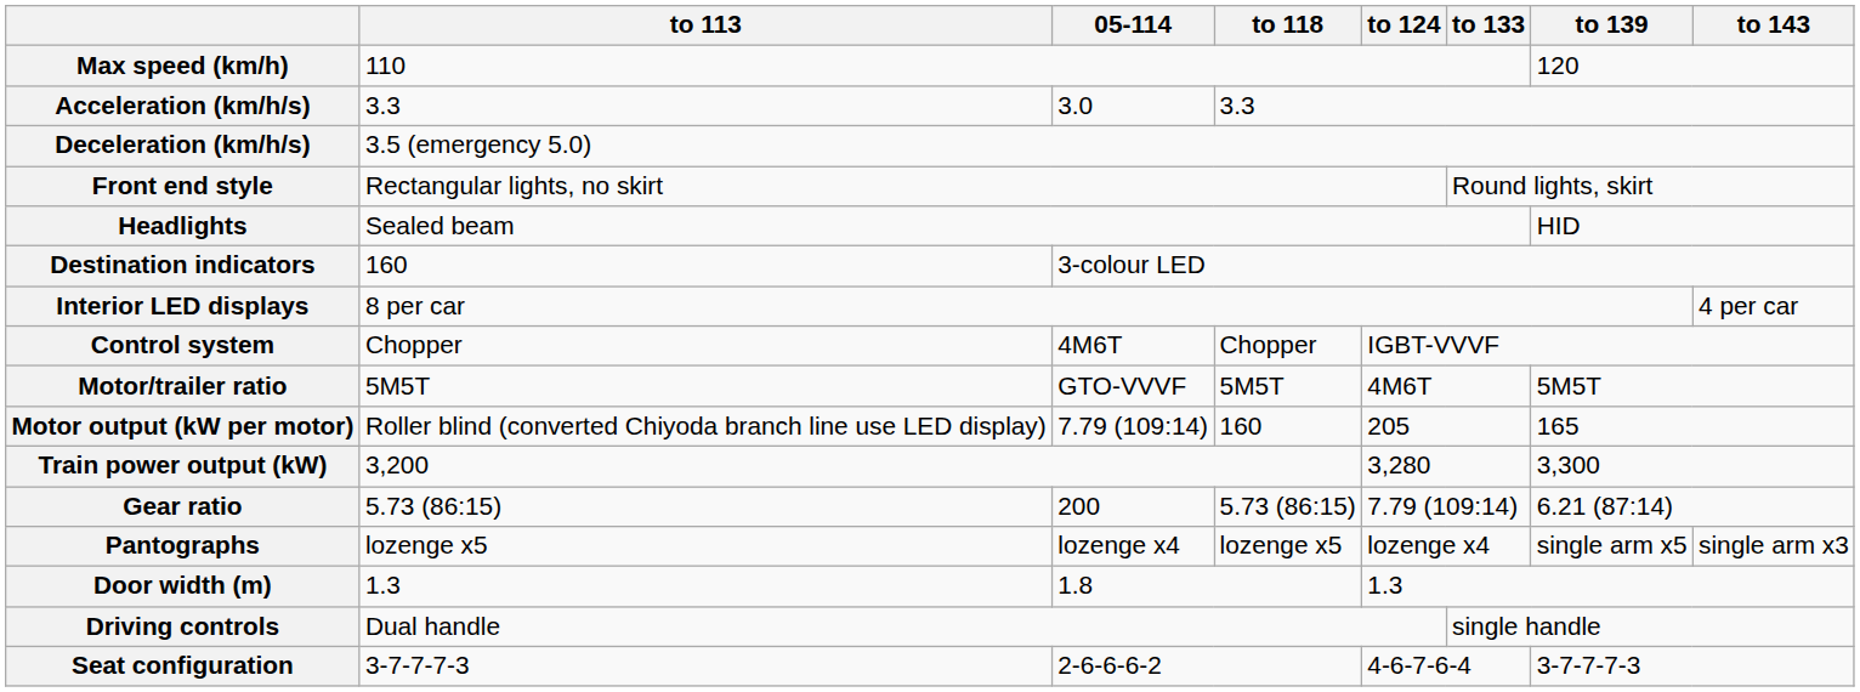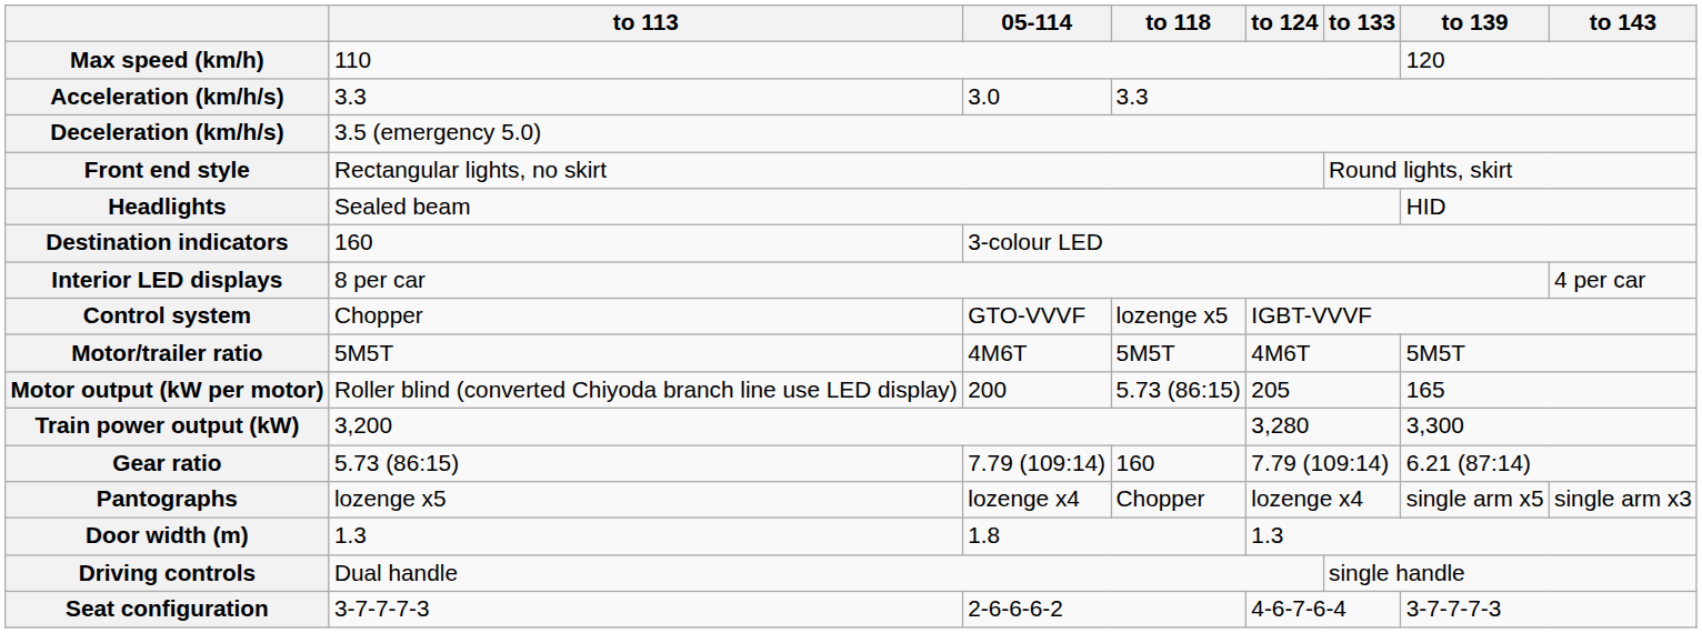Control system | 05-114: 4M6T -> GTO-VVVF
Control system | to 118: Chopper -> lozenge x5
Motor/trailer ratio | 05-114: GTO-VVVF -> 4M6T
Motor output (kW per motor) | 05-114: 7.79 (109:14) -> 200
Motor output (kW per motor) | to 118: 160 -> 5.73 (86:15)
Gear ratio | 05-114: 200 -> 7.79 (109:14)
Gear ratio | to 118: 5.73 (86:15) -> 160
Pantographs | to 118: lozenge x5 -> Chopper
